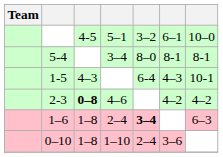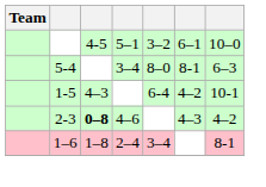5-4 | column 7: 8-1 -> 6–3
1-5 | column 6: 4–3 -> 4–2
2-3 | column 6: 4–2 -> 4–3
1–6 | column 5: bold -> normal
1–6 | column 7: 6–3 -> 8-1
- row: 0–10 | 1–8 | 1–10 | 2–4 | 3–6
